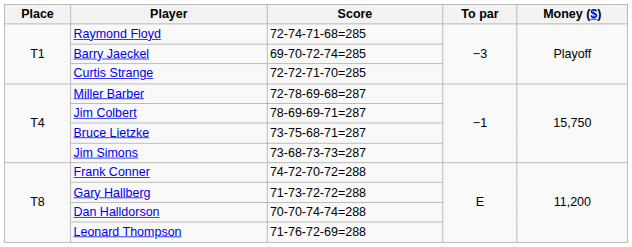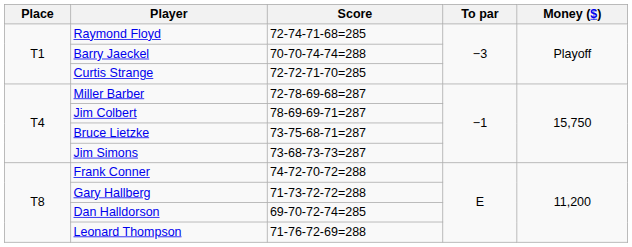Barry Jaeckel | Score: 69-70-72-74=285 -> 70-70-74-74=288
Dan Halldorson | Score: 70-70-74-74=288 -> 69-70-72-74=285
